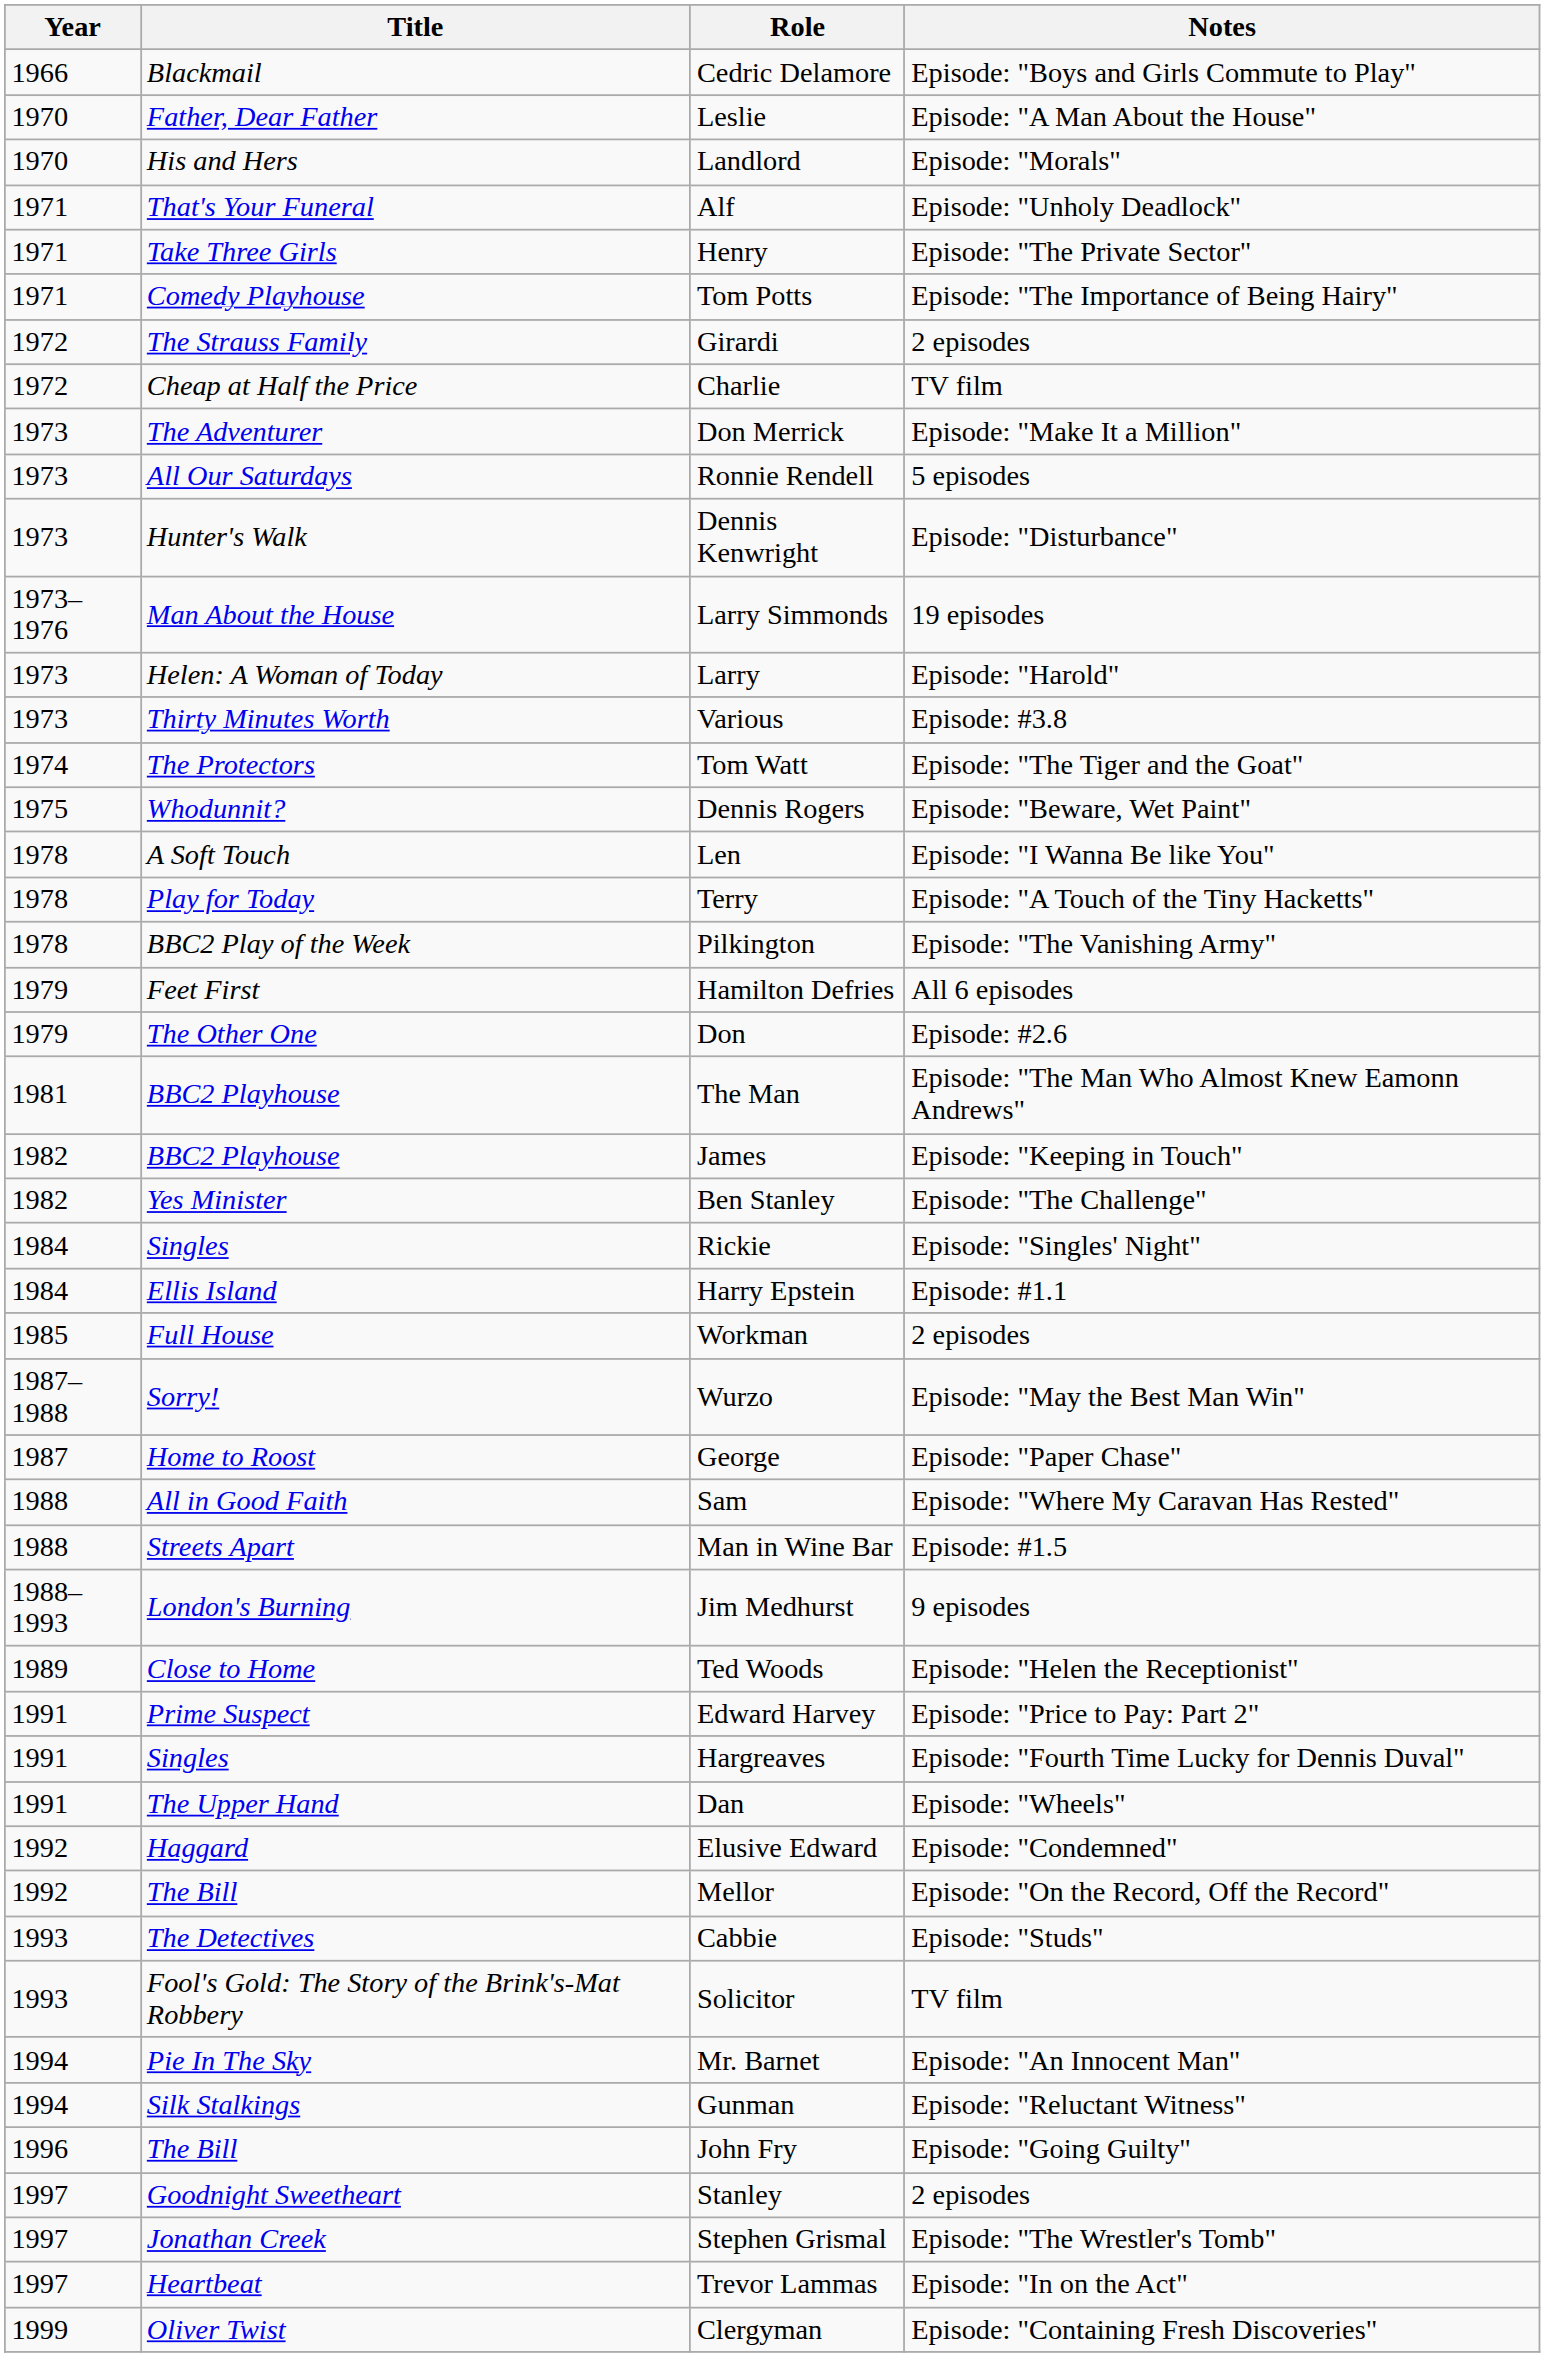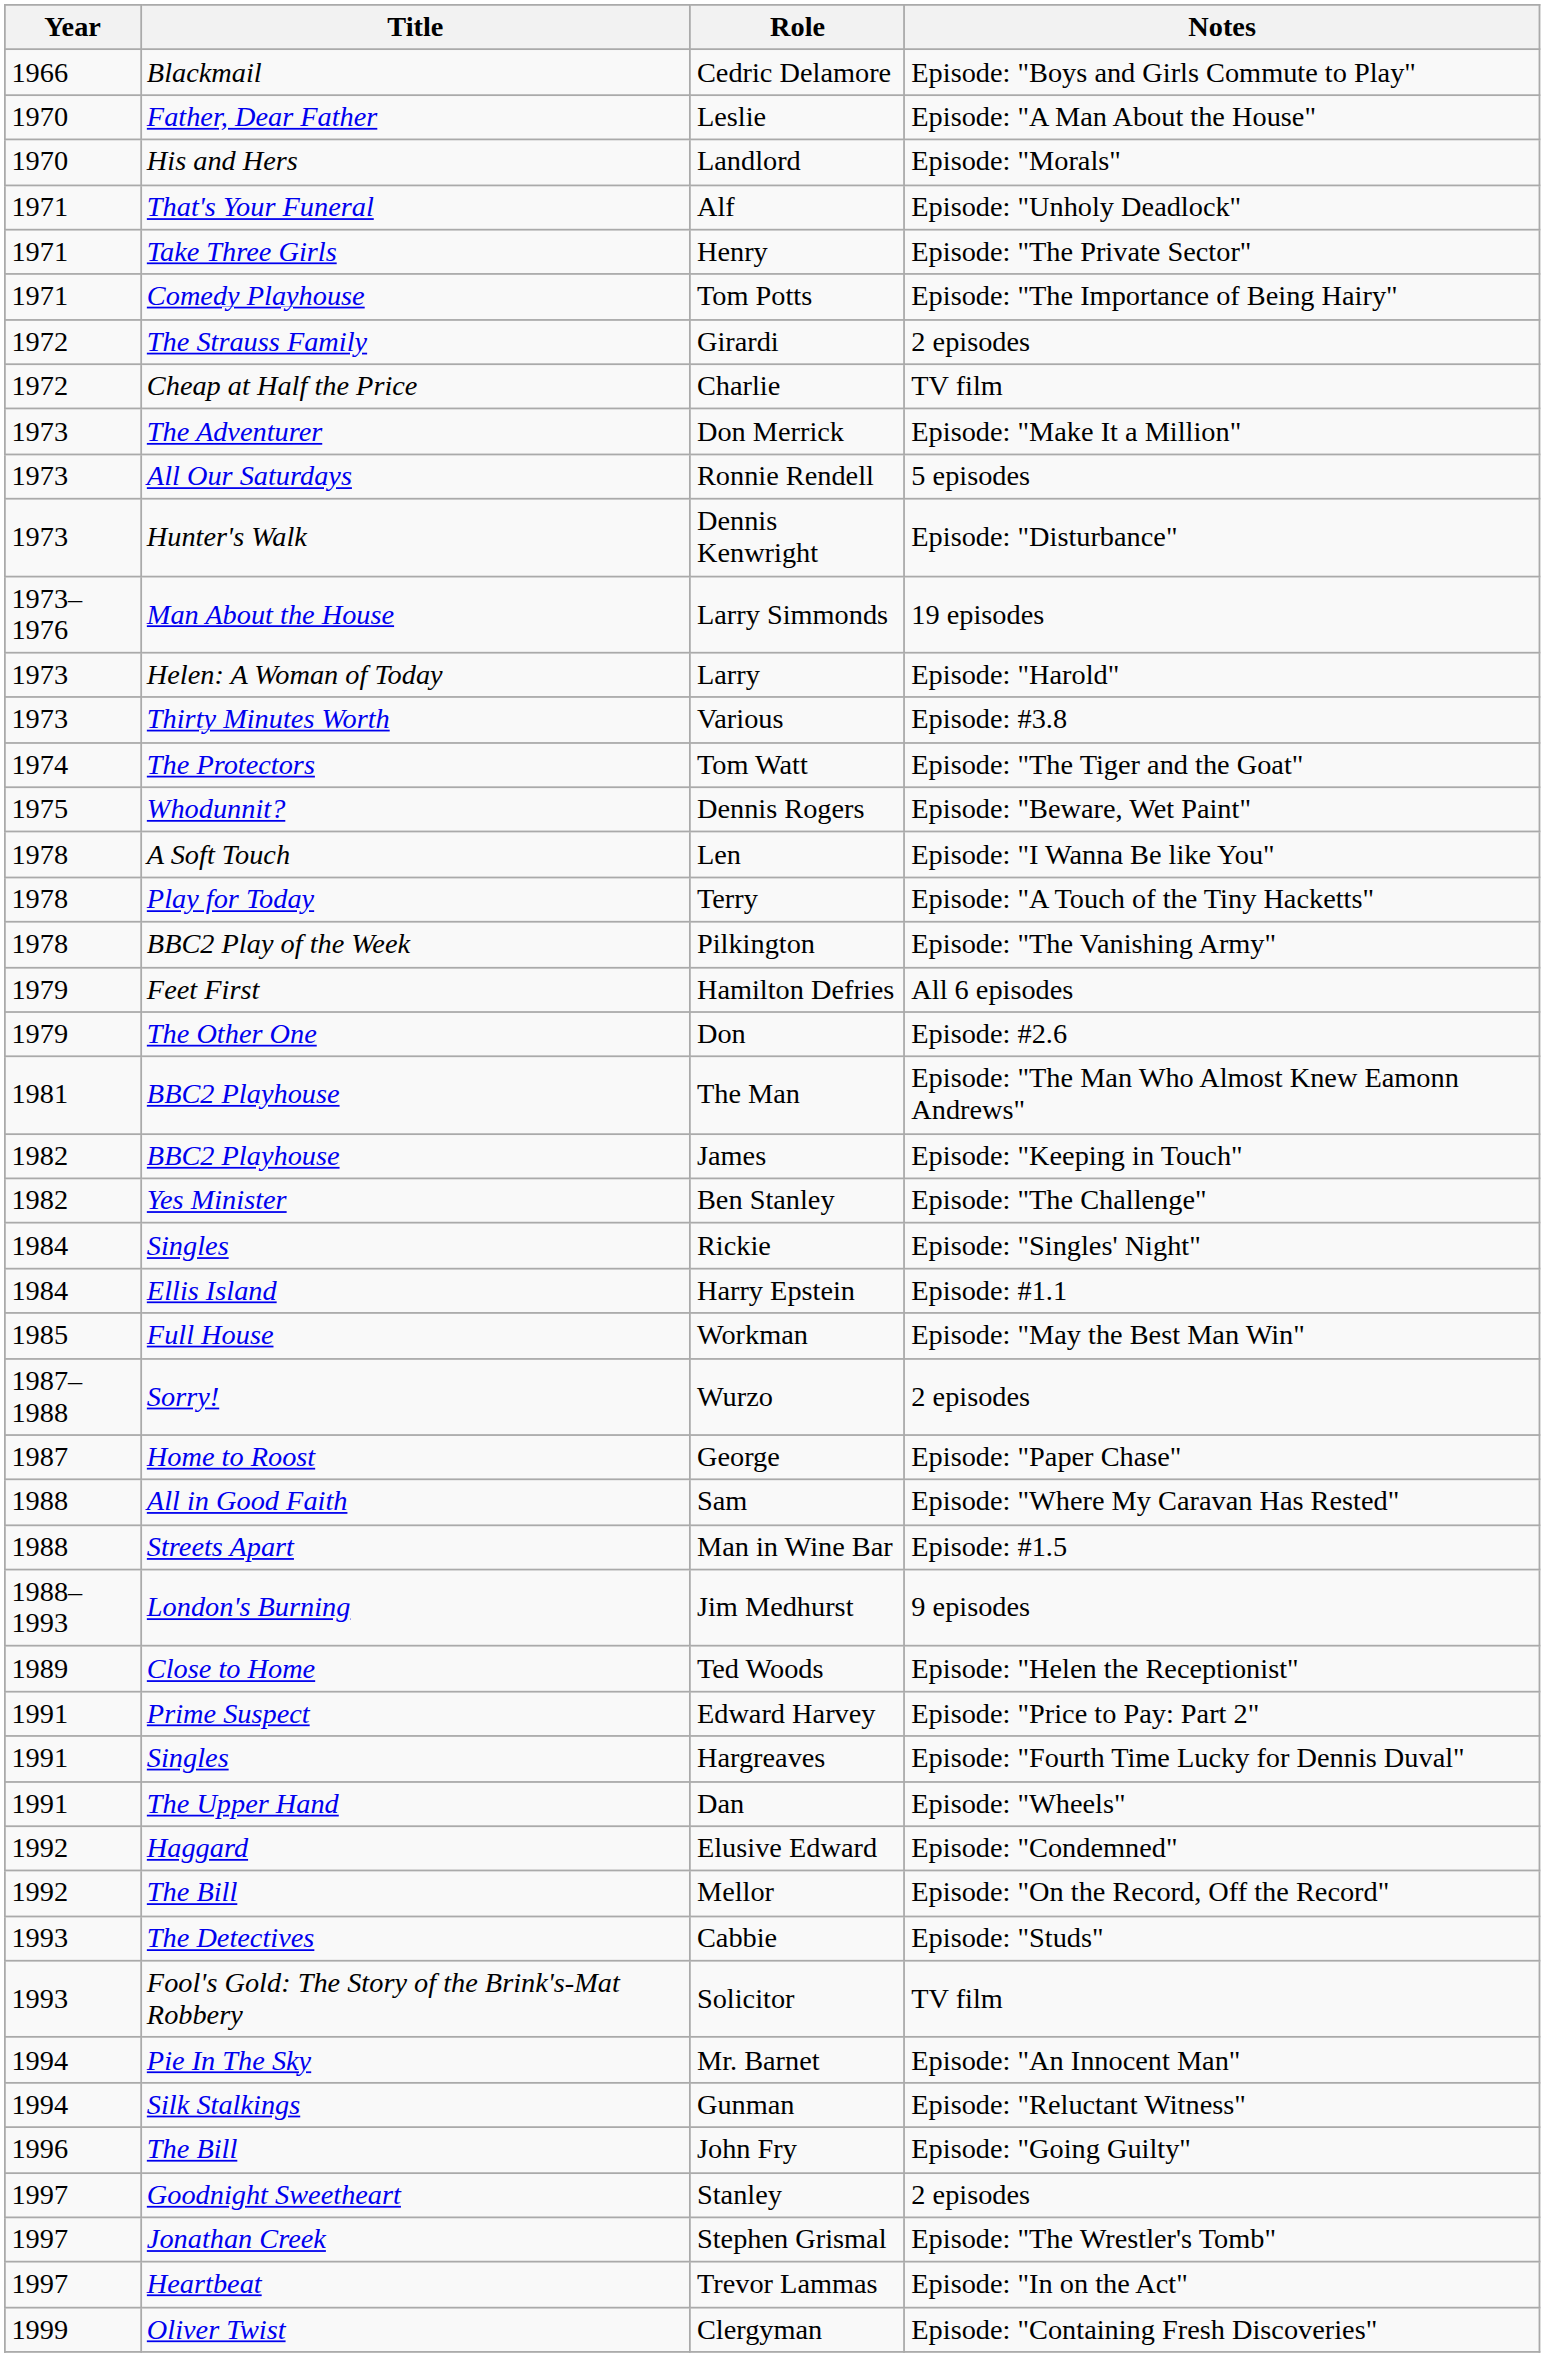Workman | Notes: 2 episodes -> Episode: "May the Best Man Win"
Wurzo | Notes: Episode: "May the Best Man Win" -> 2 episodes
